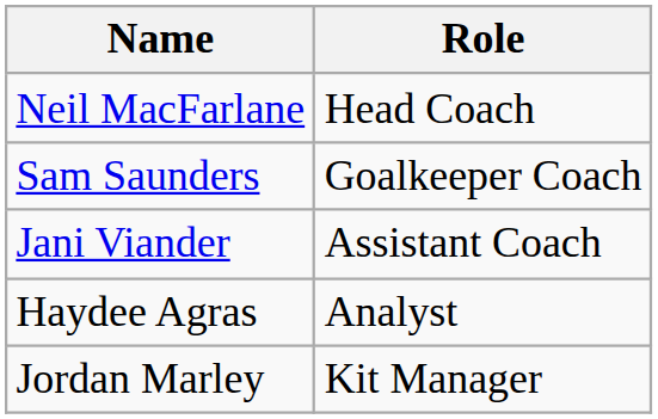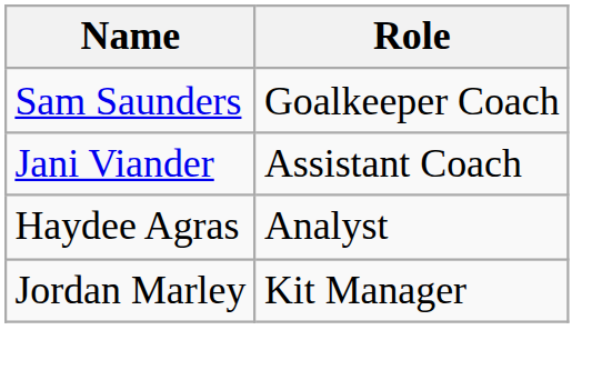- row: Neil MacFarlane | Head Coach
